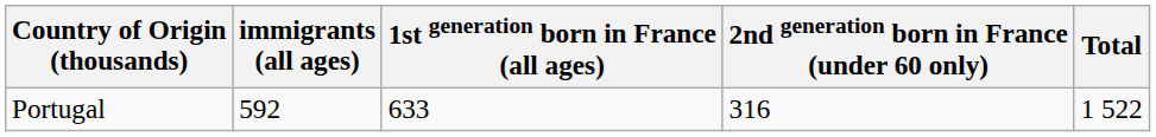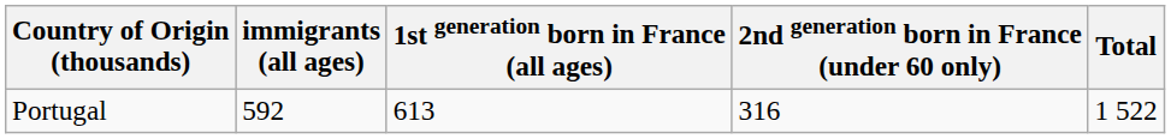Portugal | 1st generation born in France (all ages): 633 -> 613
